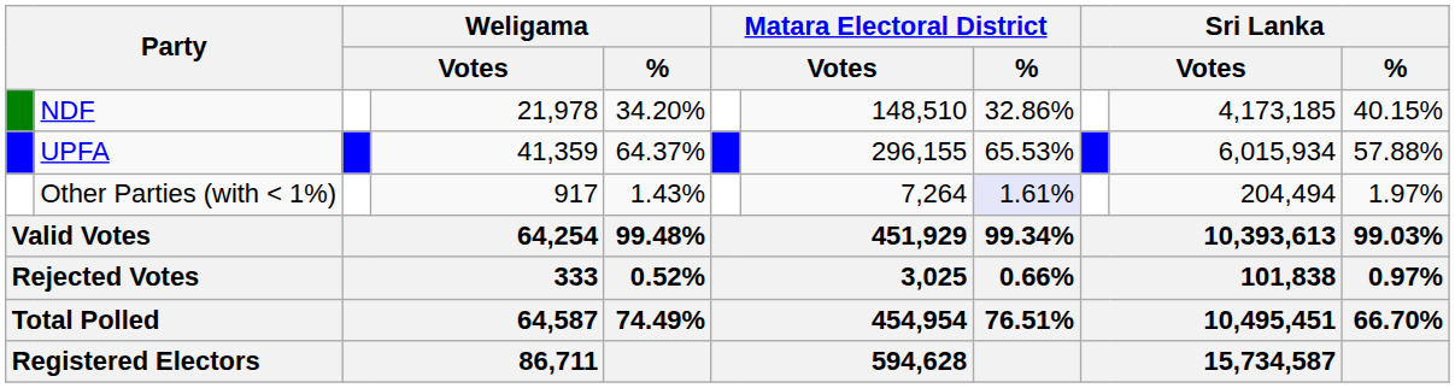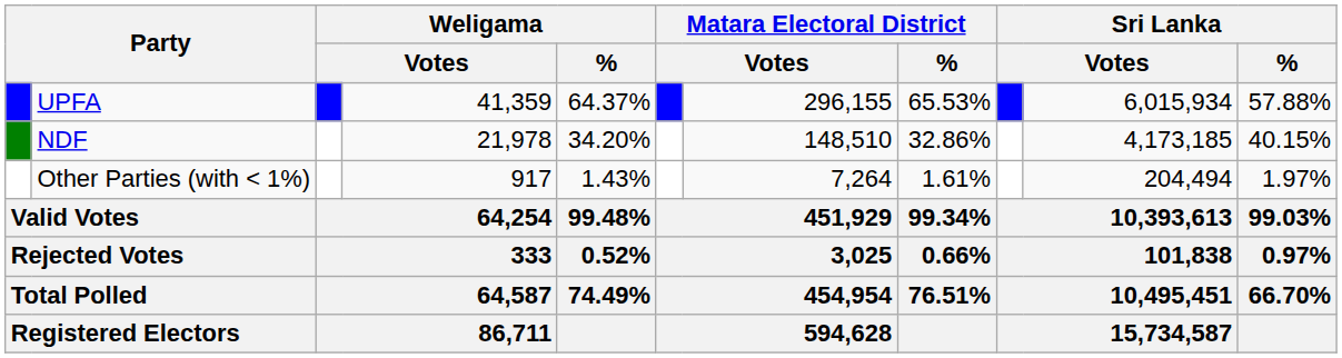rows swapped: UPFA <-> NDF
Other Parties (with < 1%) | Matara Electoral District / %: lavender background -> no background
